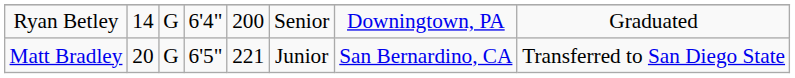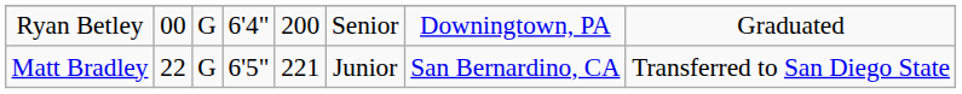Ryan Betley | column 2: 14 -> 00
Matt Bradley | column 2: 20 -> 22
